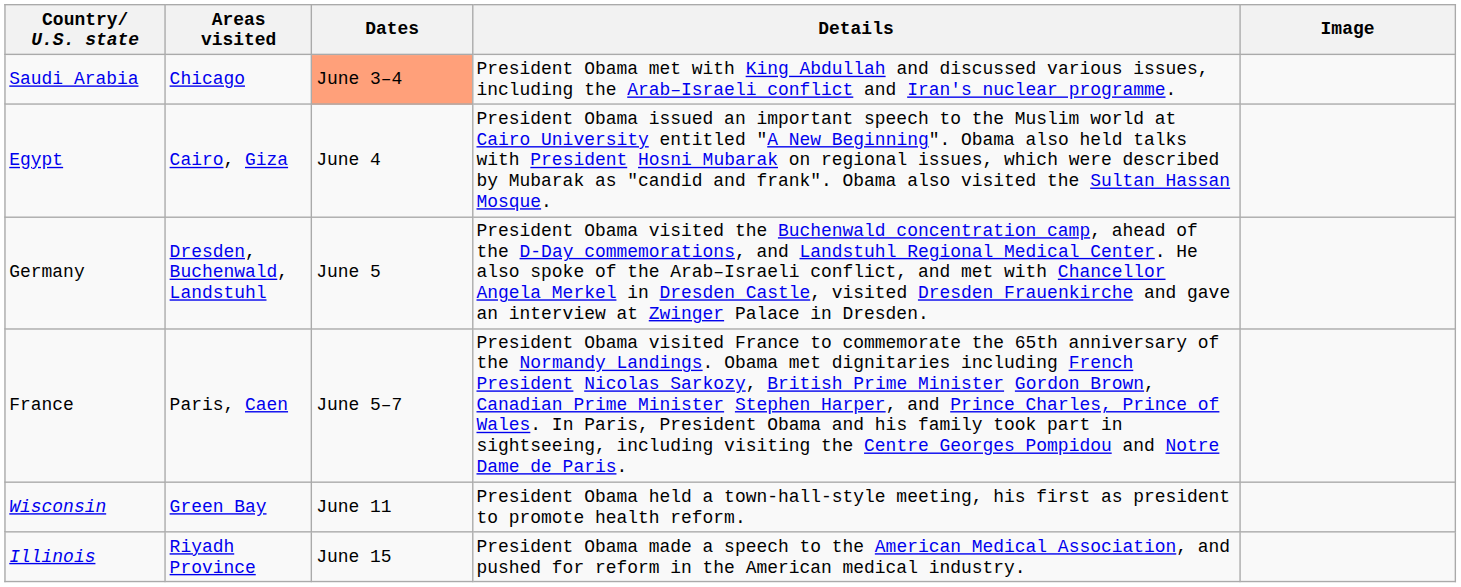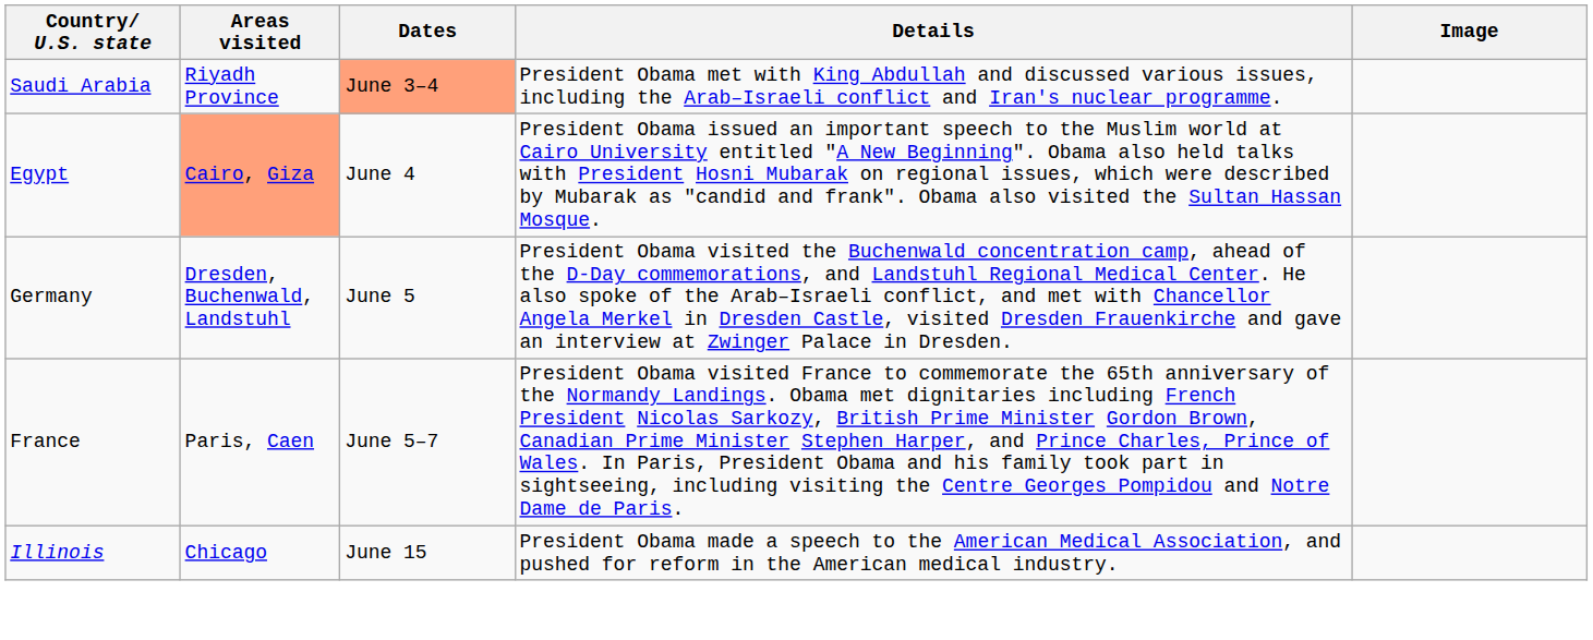Saudi Arabia | Areas visited: Chicago -> Riyadh Province
Egypt | Areas visited: no background -> lightsalmon background
- row: Wisconsin | Green Bay | June 11 | President Obama held a town-hall-style meeting, his first as president to promote health reform.
Illinois | Areas visited: Riyadh Province -> Chicago
